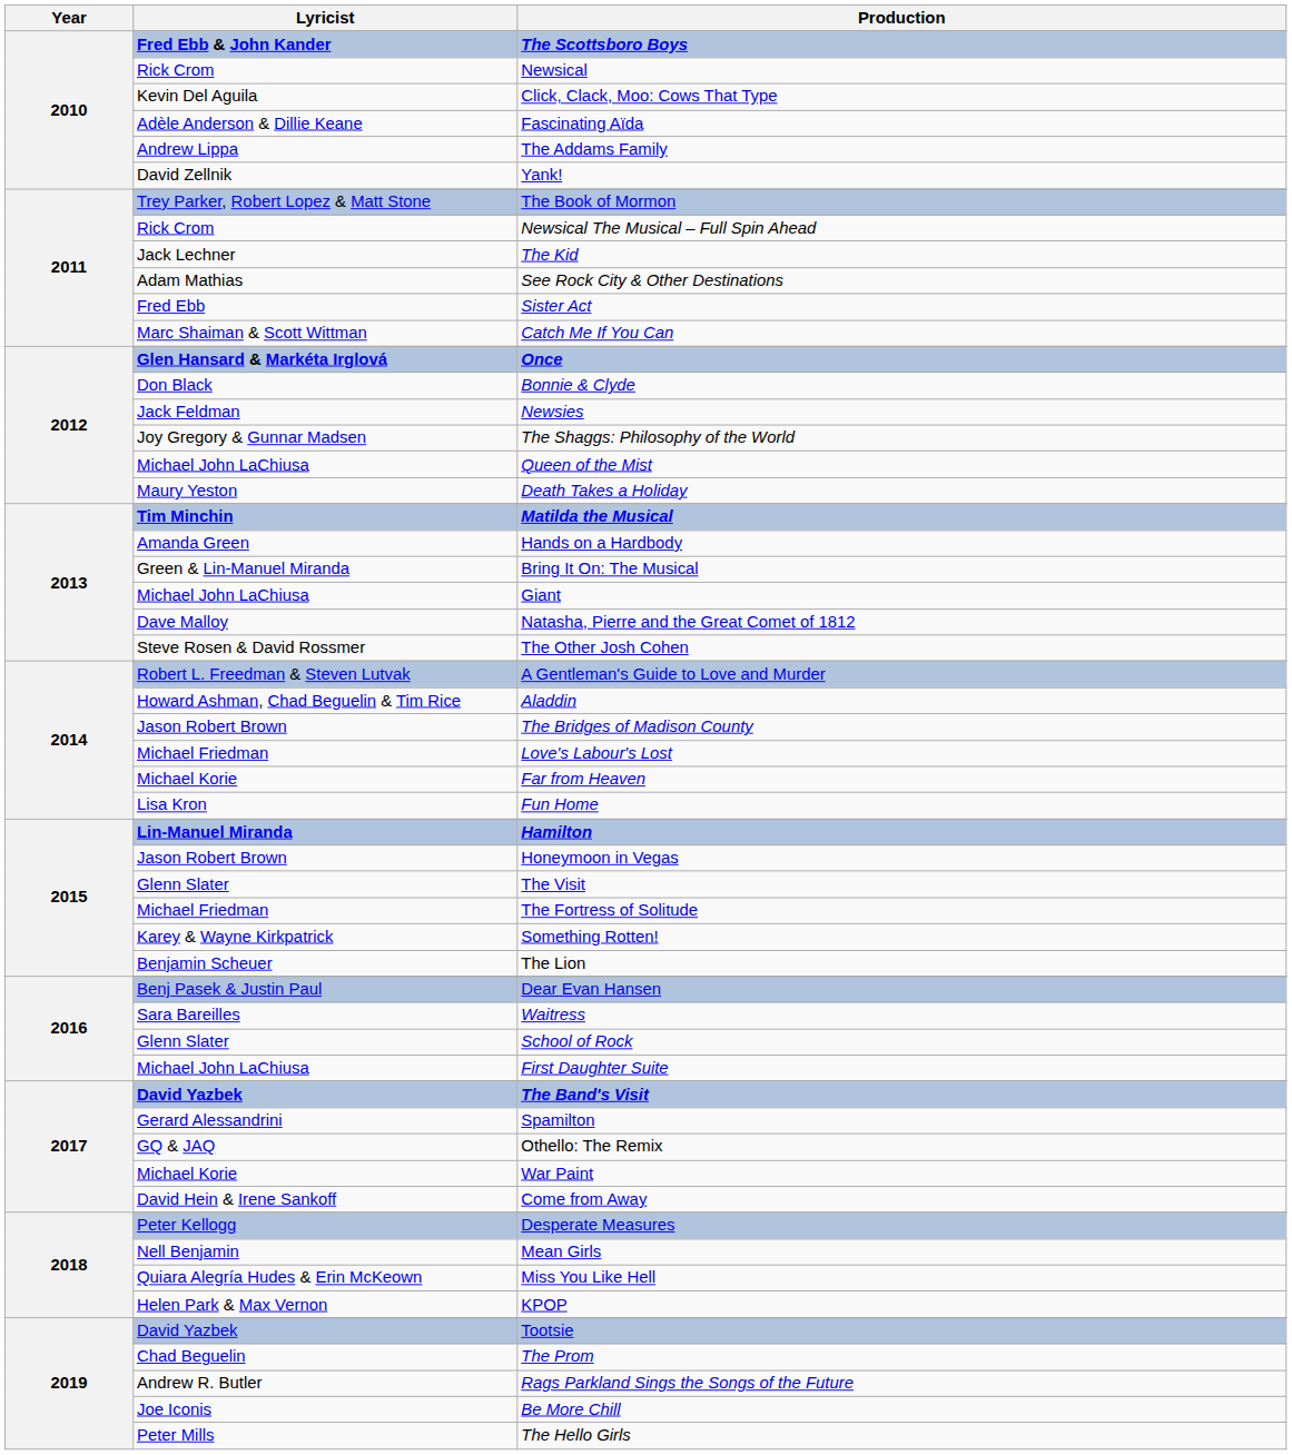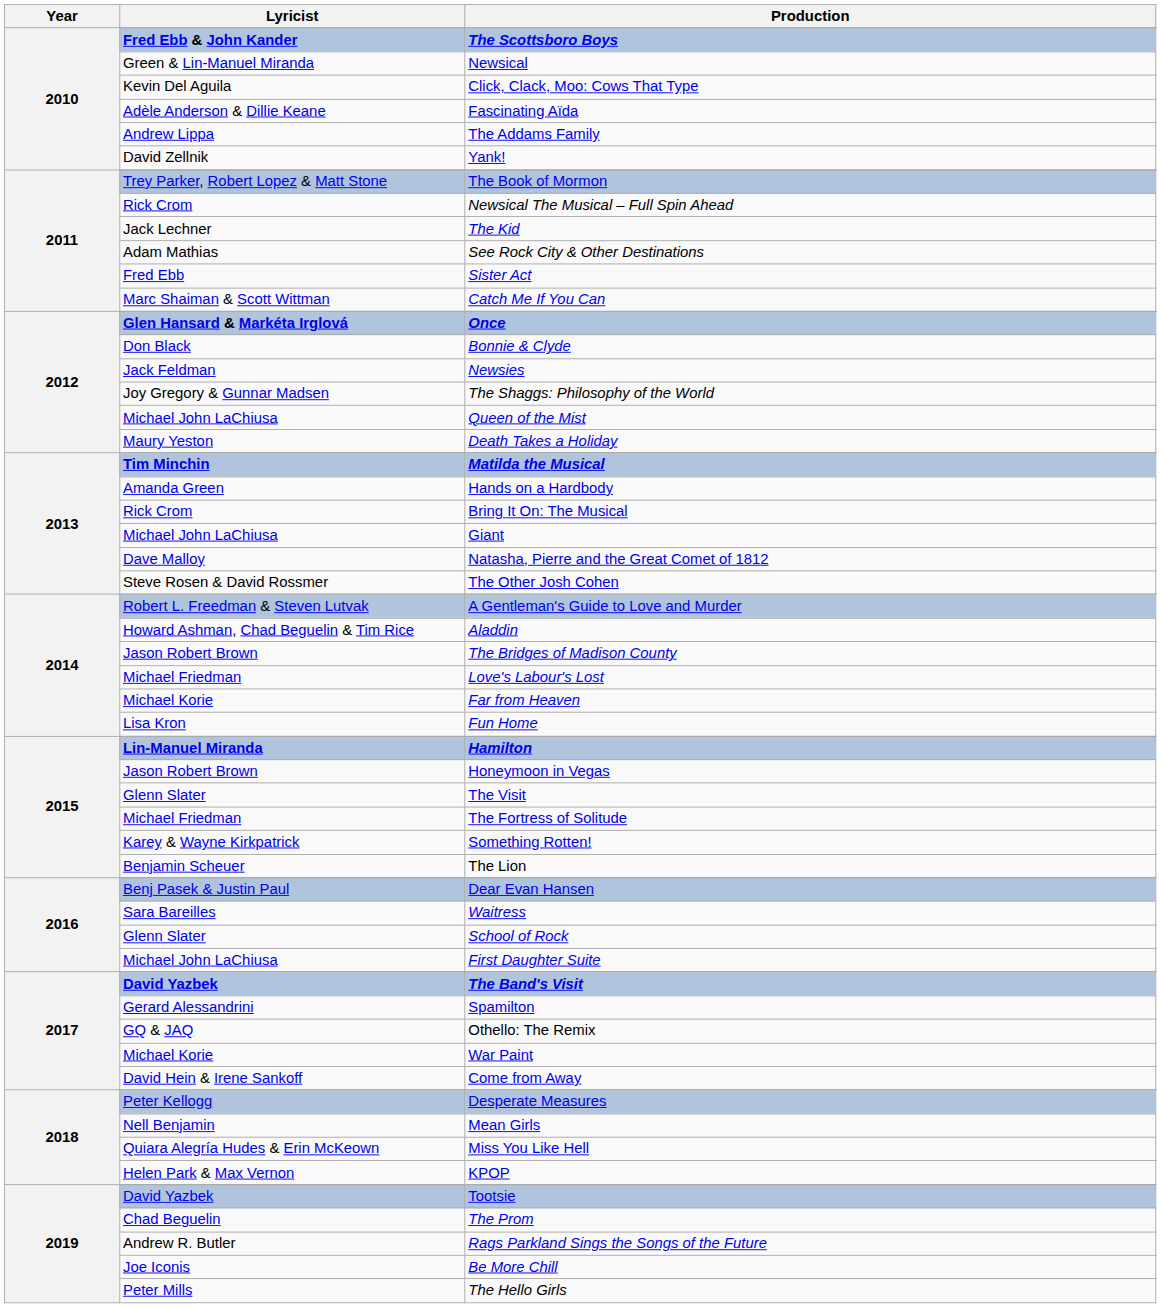Newsical | Lyricist: Rick Crom -> Green & Lin-Manuel Miranda
Bring It On: The Musical | Lyricist: Green & Lin-Manuel Miranda -> Rick Crom
